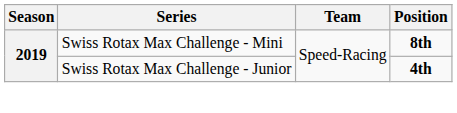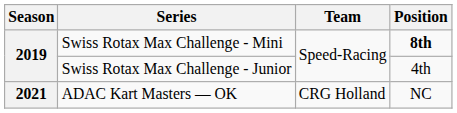Swiss Rotax Max Challenge - Junior | Position: bold -> normal
+ row: 2021 | ADAC Kart Masters — OK | CRG Holland | NC
